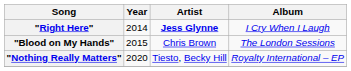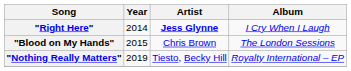"Nothing Really Matters" | Year: 2020 -> 2019
